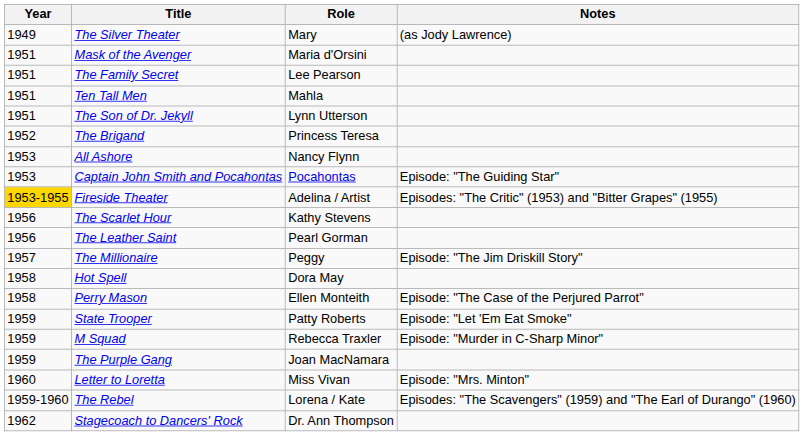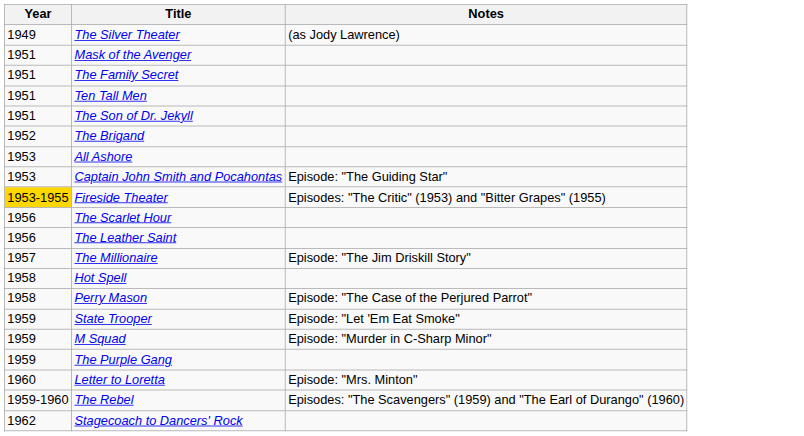- column: Role | Mary | Maria d'Orsini | Lee Pearson | Mahla | Lynn Utterson | Princess Teresa | Nancy Flynn | Pocahontas | Adelina / Artist | Kathy Stevens | Pearl Gorman | Peggy | Dora May | Ellen Monteith | Patty Roberts | Rebecca Traxler | Joan MacNamara | Miss Vivan | Lorena / Kate | Dr. Ann Thompson
